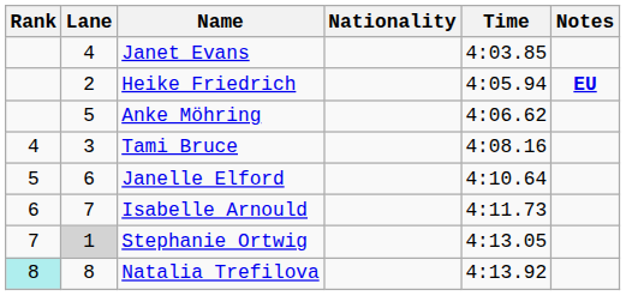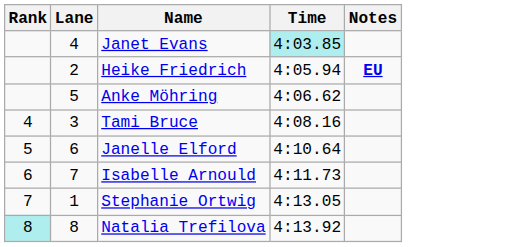- column: Nationality
Janet Evans | Time: no background -> paleturquoise background
Stephanie Ortwig | Lane: lightgrey background -> no background
